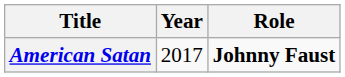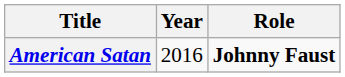American Satan | Year: 2017 -> 2016
